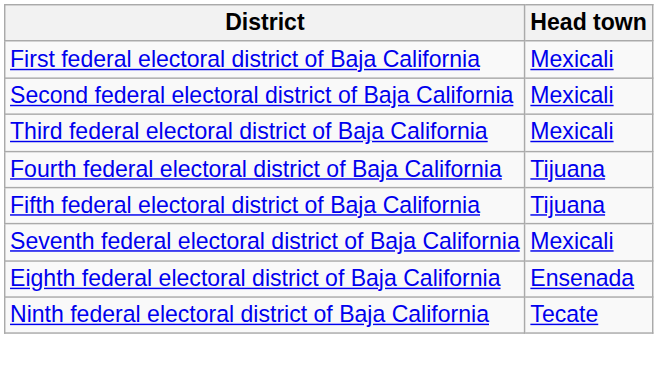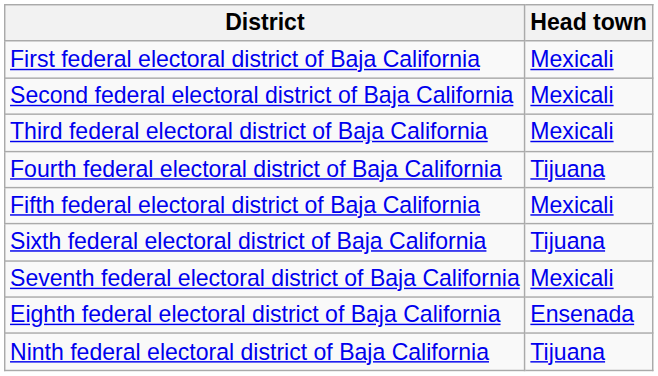Fifth federal electoral district of Baja California | Head town: Tijuana -> Mexicali
+ row: Sixth federal electoral district of Baja California | Tijuana
Ninth federal electoral district of Baja California | Head town: Tecate -> Tijuana
